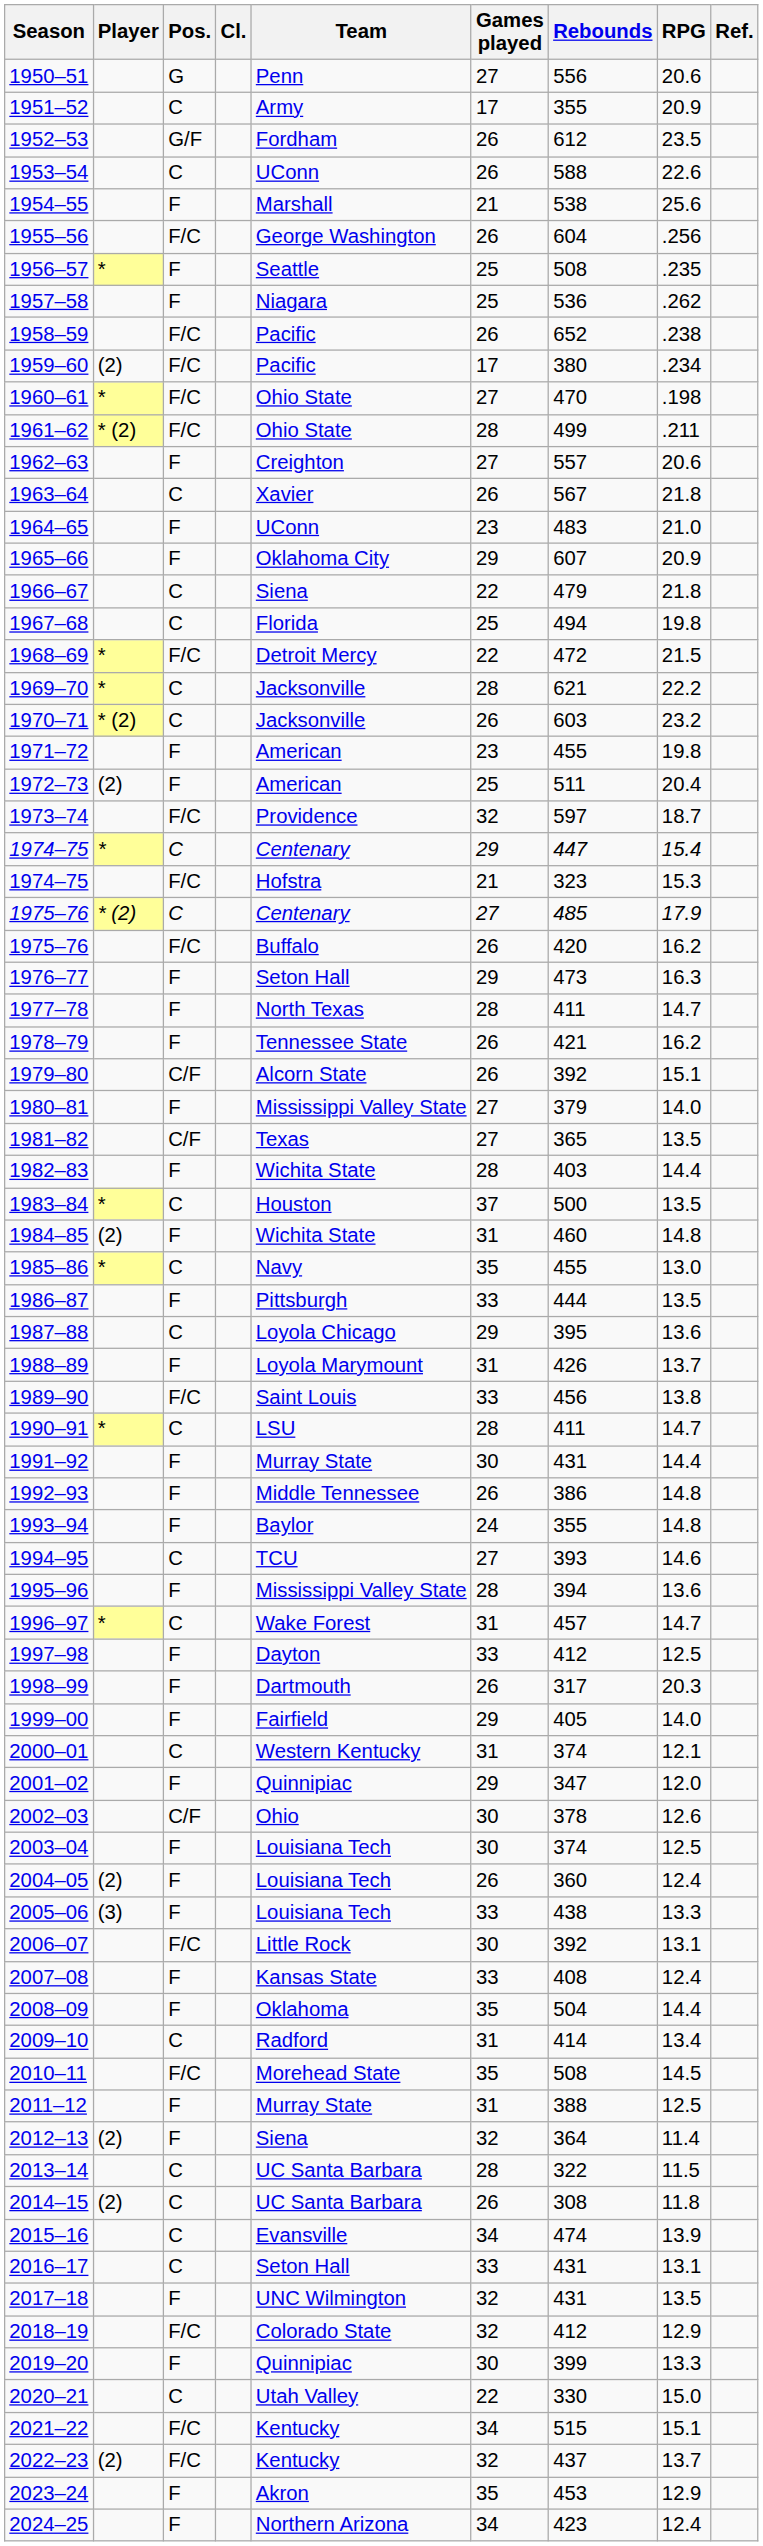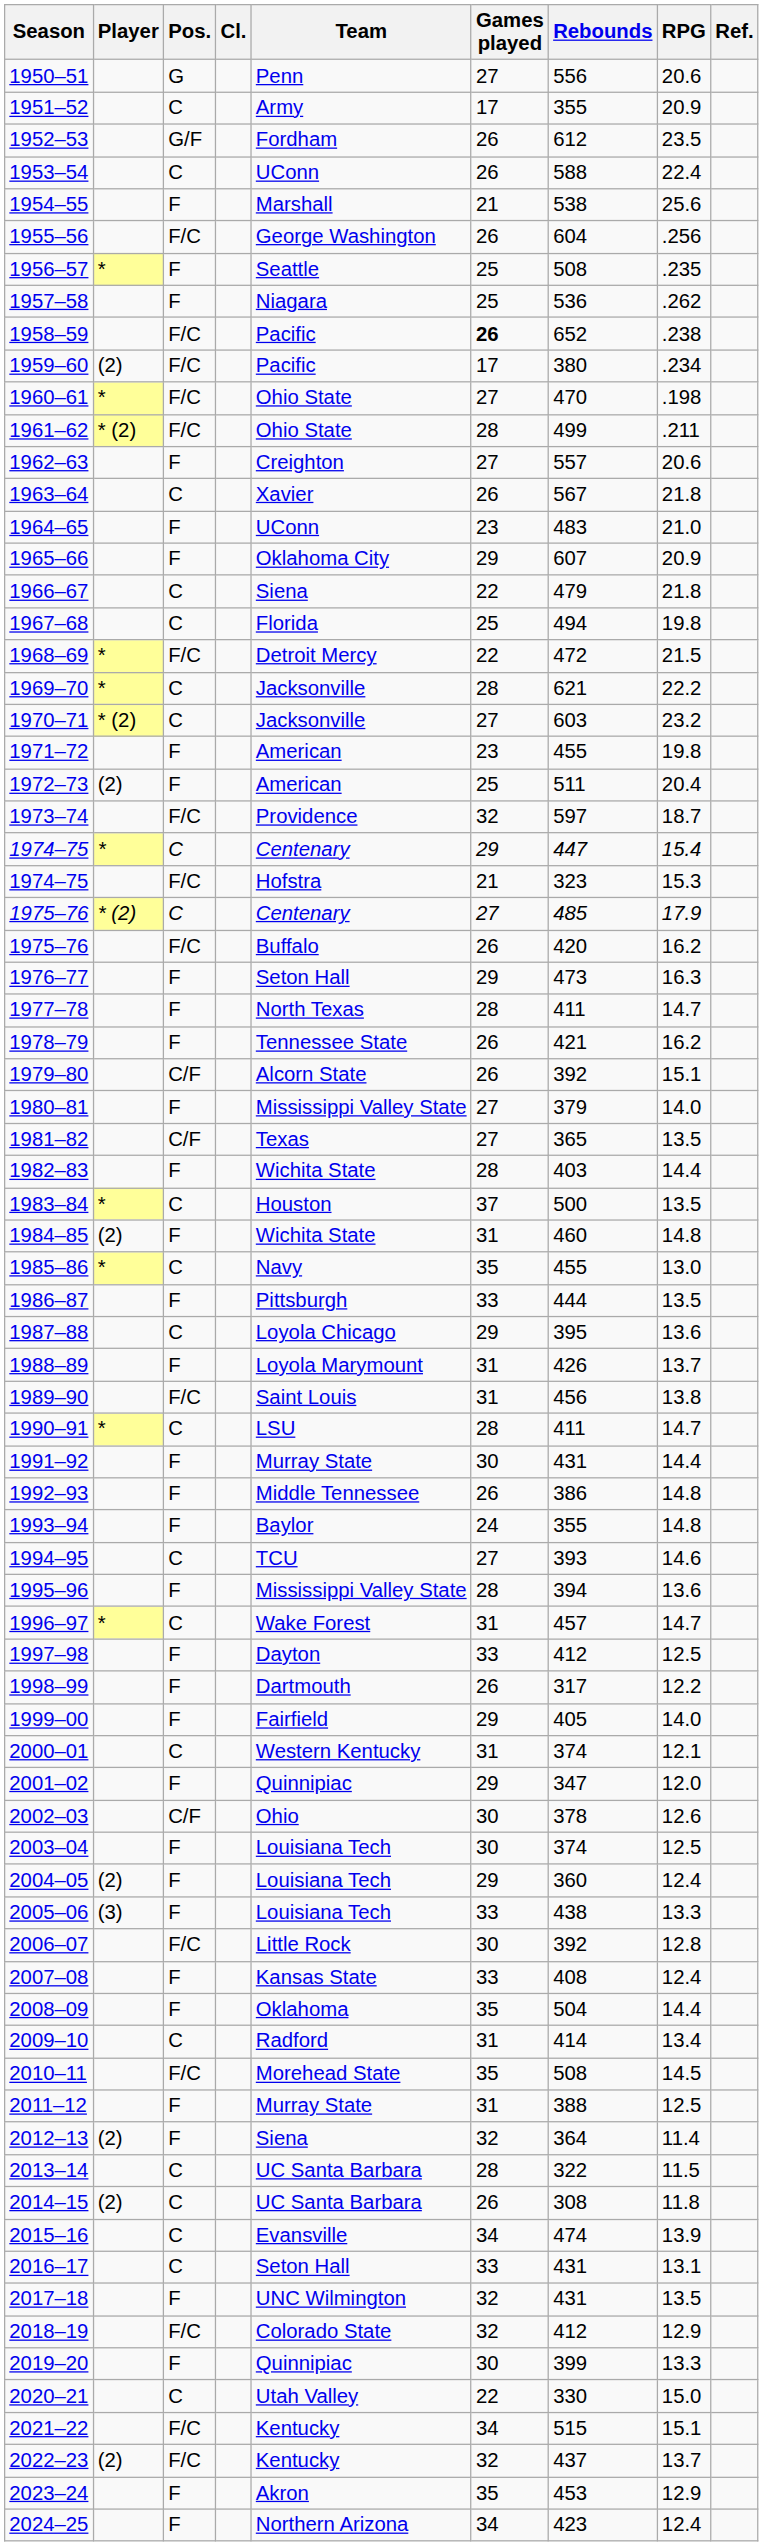1953–54 | RPG: 22.6 -> 22.4
1958–59 | Games played: normal -> bold
1970–71 | Games played: 26 -> 27
1989–90 | Games played: 33 -> 31
1998–99 | RPG: 20.3 -> 12.2
2004–05 | Games played: 26 -> 29
2006–07 | RPG: 13.1 -> 12.8
